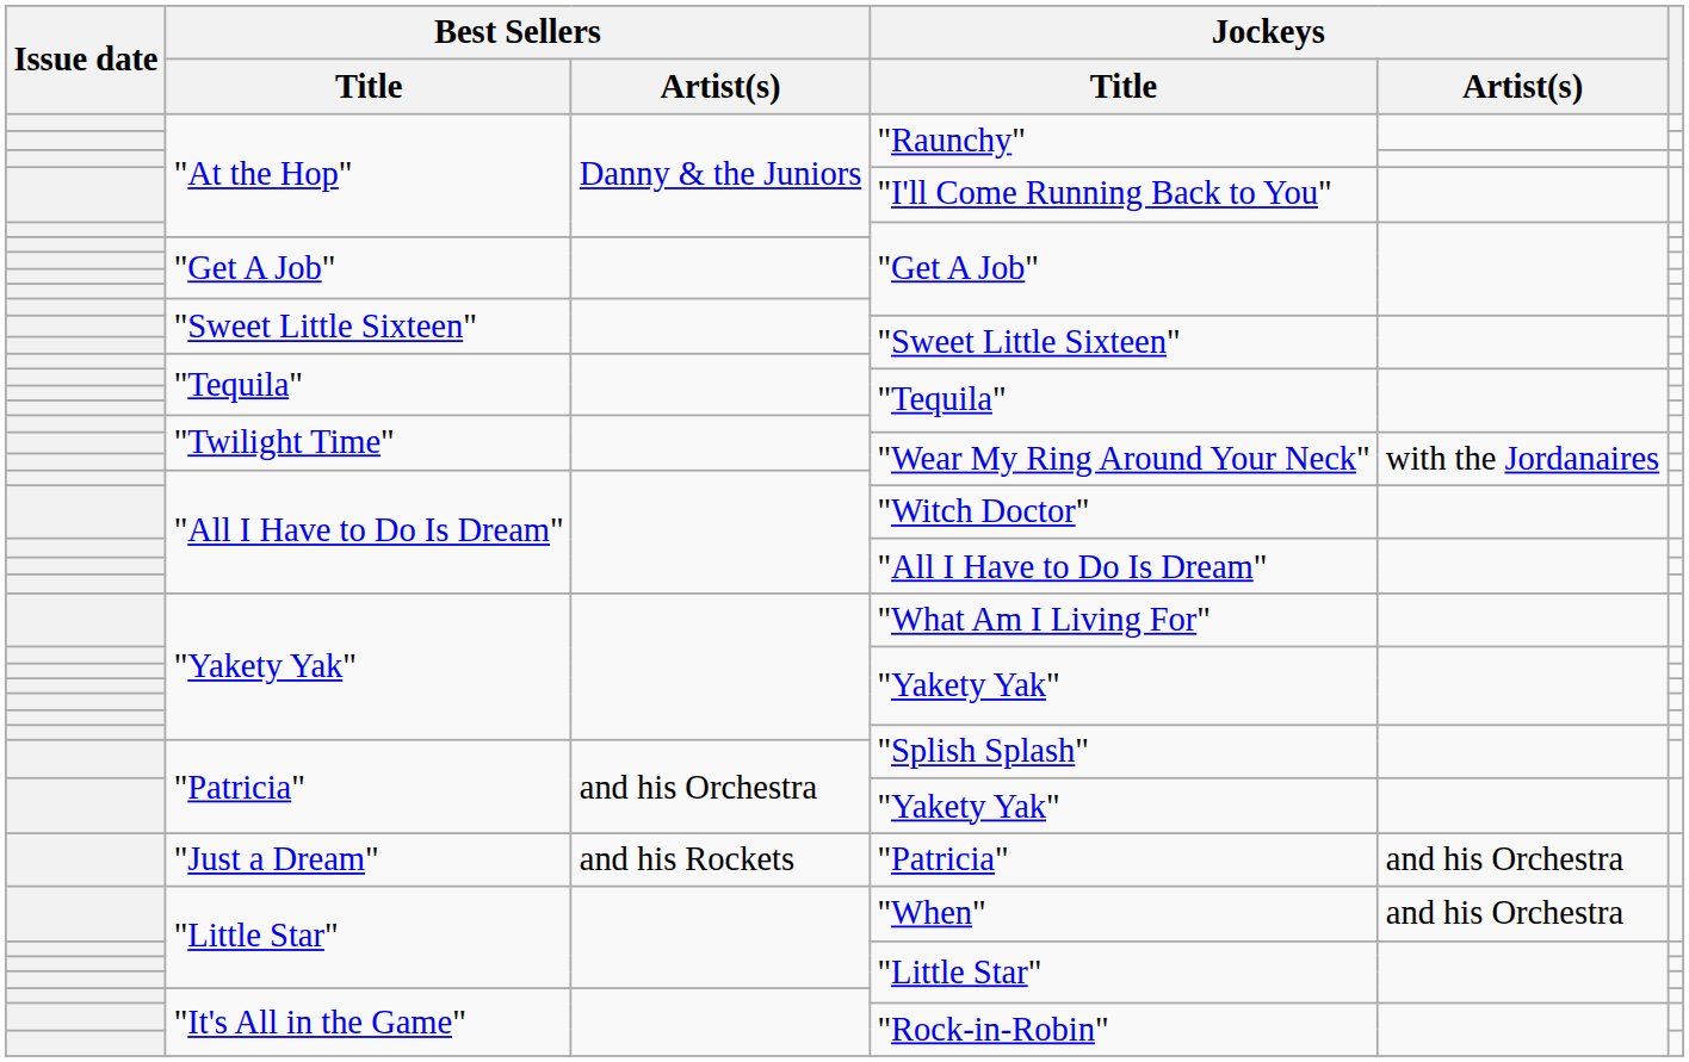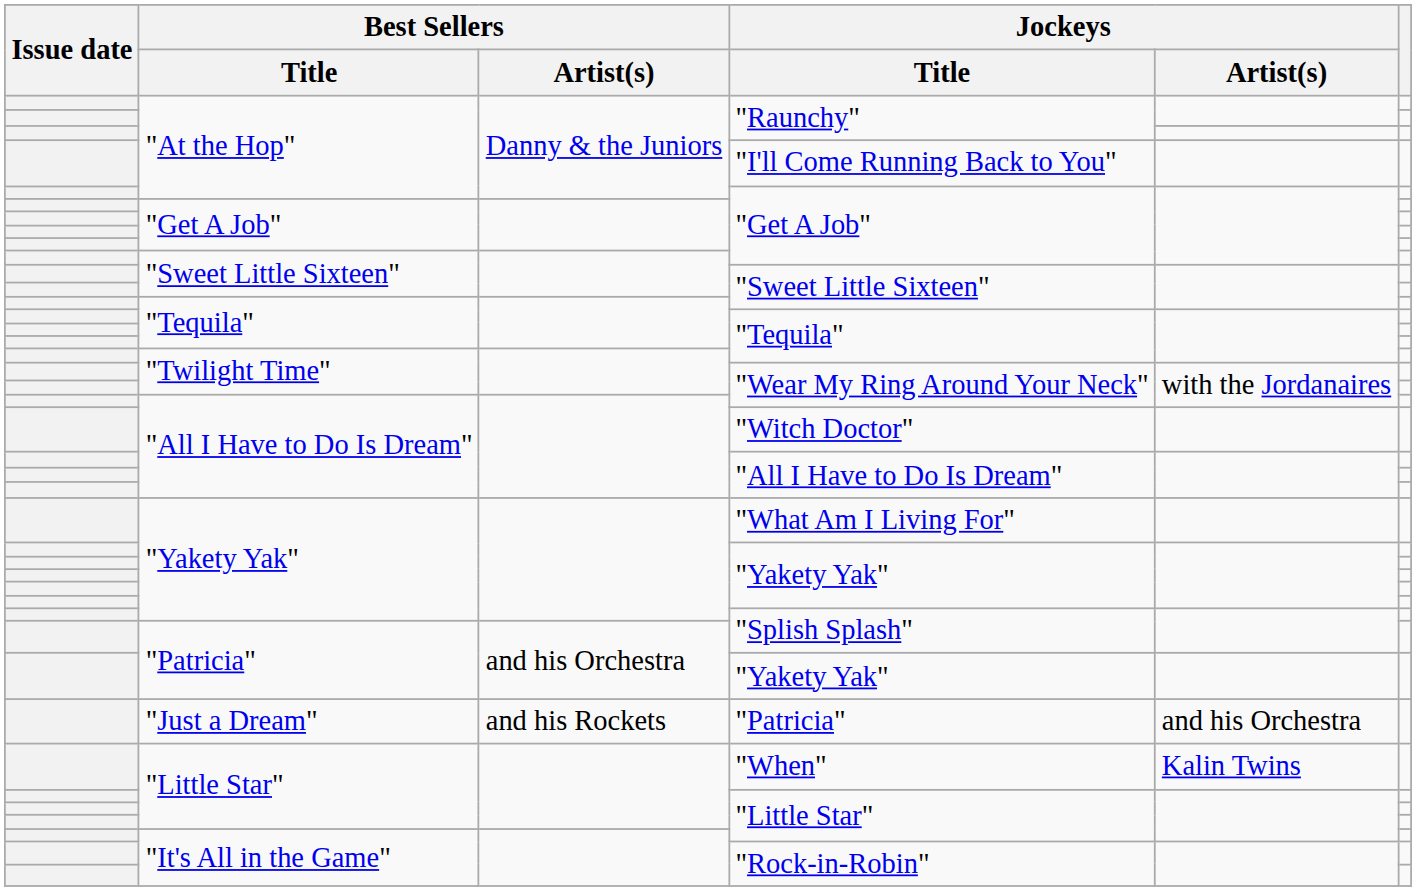"When" | Jockeys / Artist(s): and his Orchestra -> Kalin Twins
